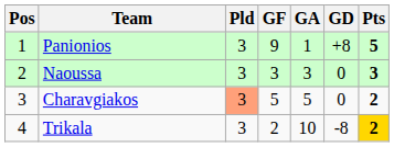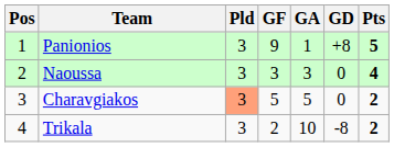Naoussa | Pts: 3 -> 4
Trikala | Pts: gold background -> no background
